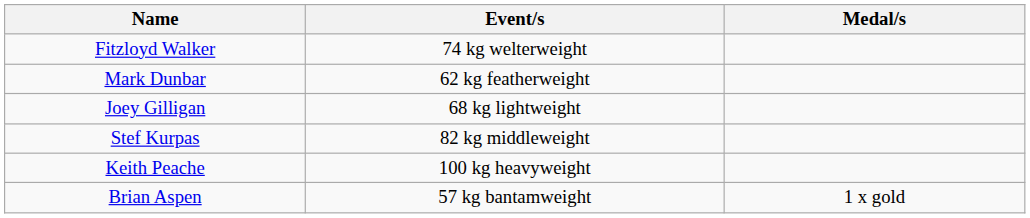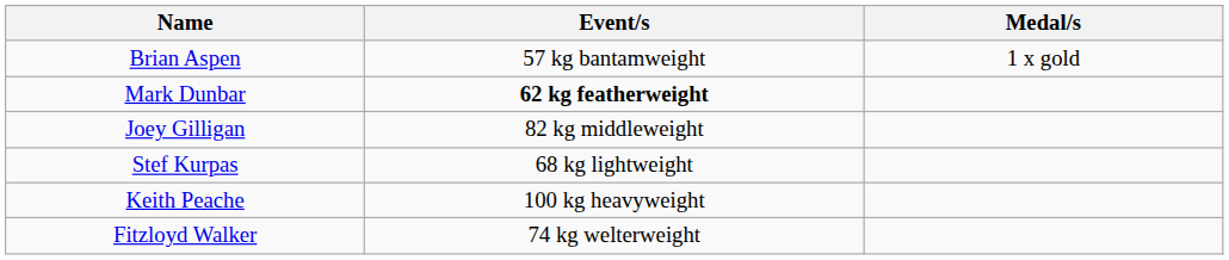rows swapped: Brian Aspen <-> Fitzloyd Walker
Mark Dunbar | Event/s: normal -> bold
Joey Gilligan | Event/s: 68 kg lightweight -> 82 kg middleweight
Stef Kurpas | Event/s: 82 kg middleweight -> 68 kg lightweight
